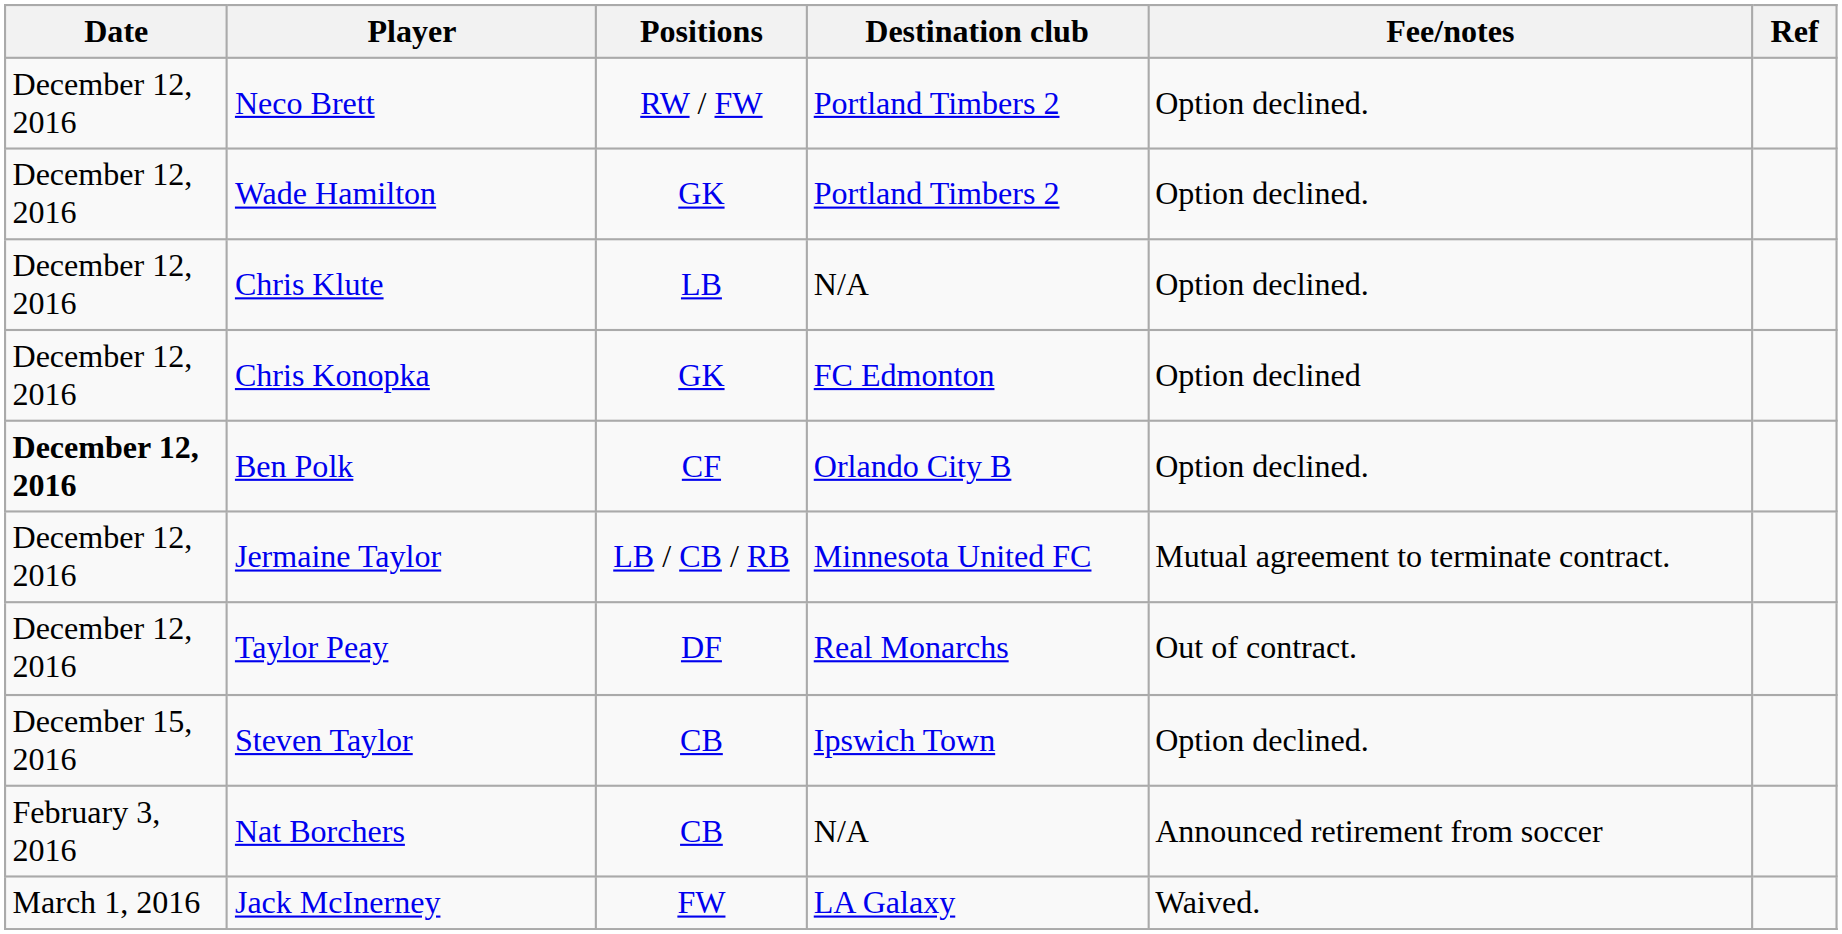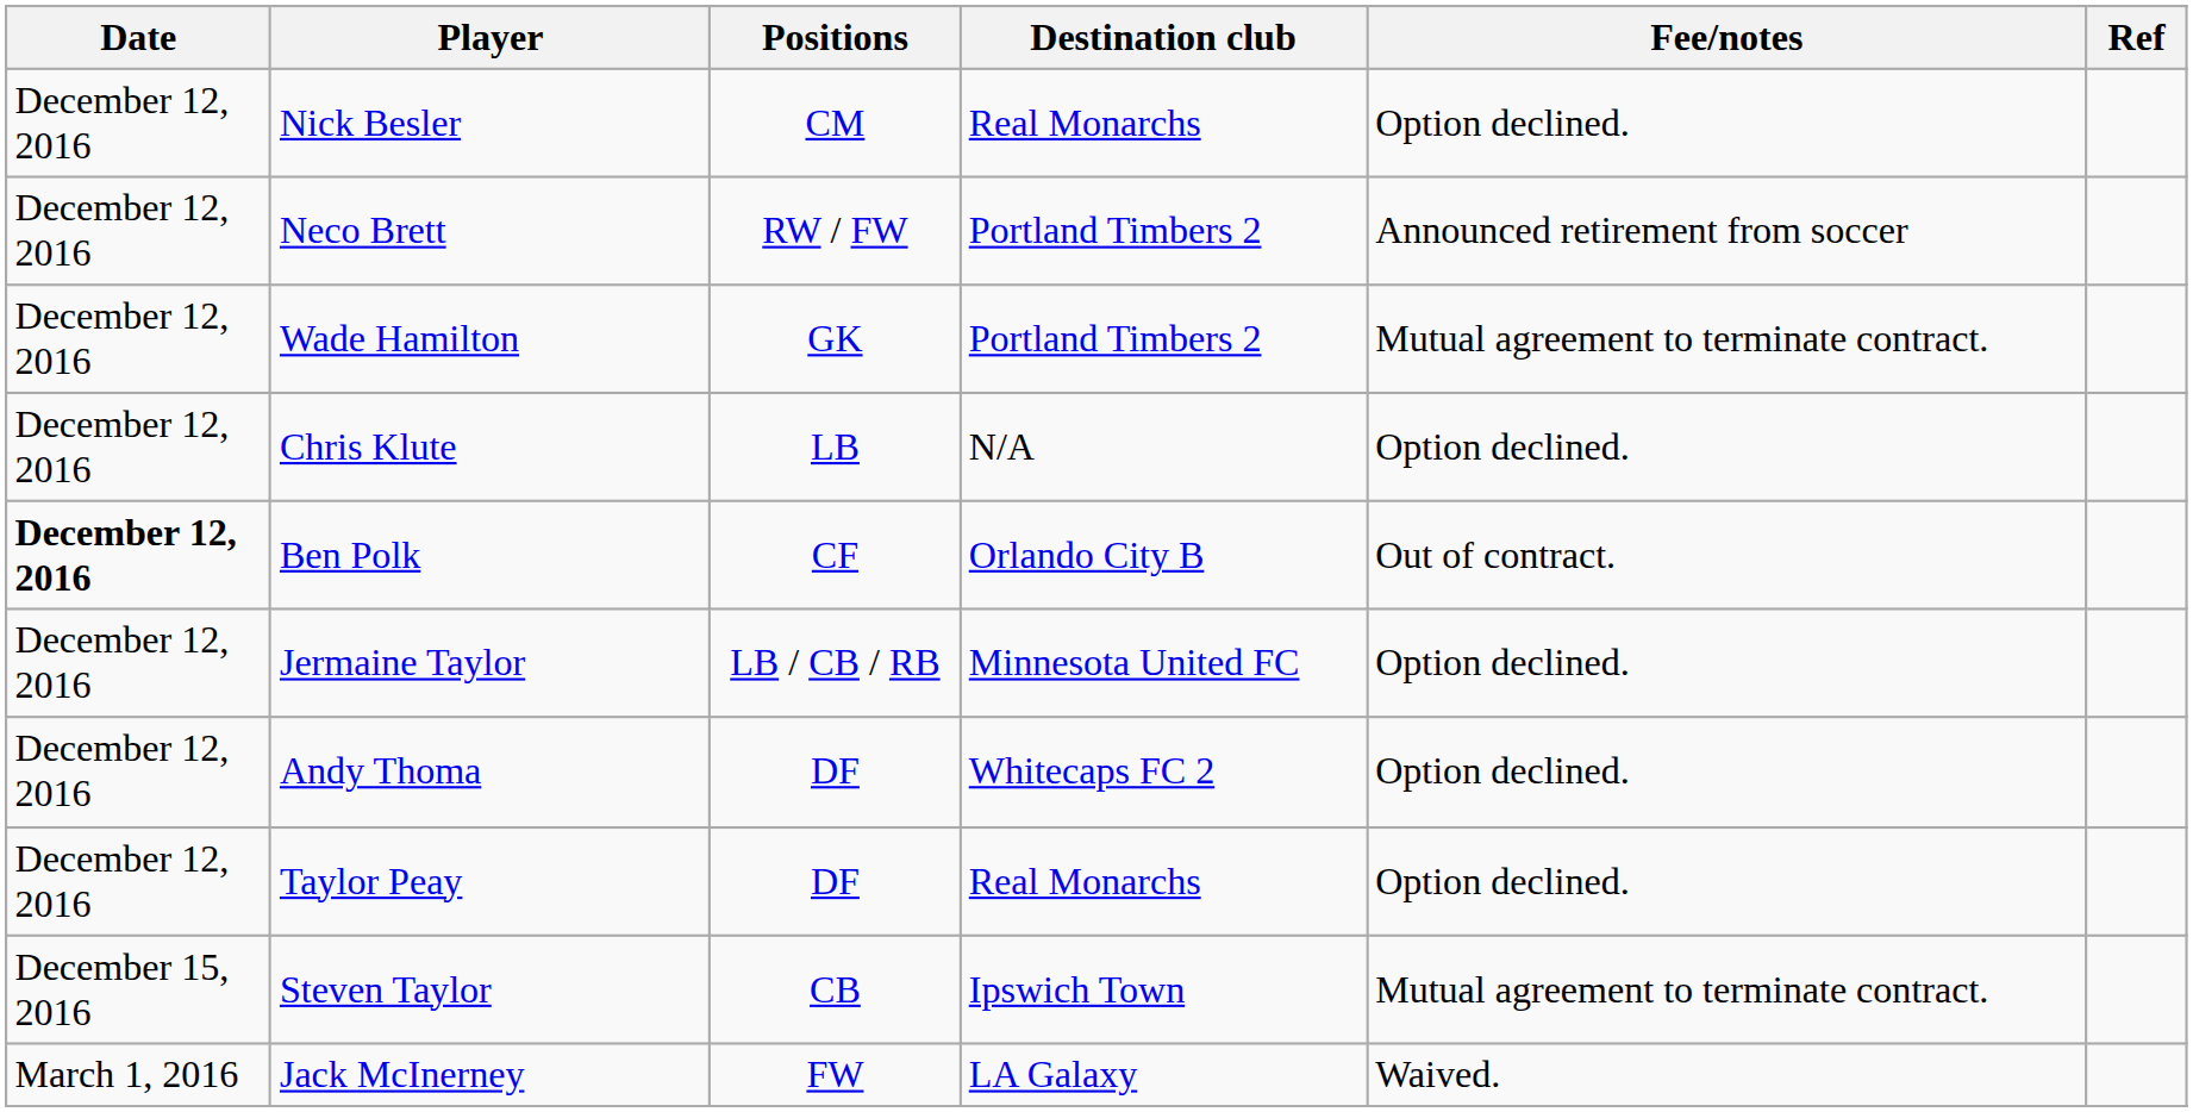+ row: December 12, 2016 | Nick Besler | CM | Real Monarchs | Option declined.
Neco Brett | Fee/notes: Option declined. -> Announced retirement from soccer
Wade Hamilton | Fee/notes: Option declined. -> Mutual agreement to terminate contract.
- row: December 12, 2016 | Chris Konopka | GK | FC Edmonton | Option declined
Ben Polk | Fee/notes: Option declined. -> Out of contract.
Jermaine Taylor | Fee/notes: Mutual agreement to terminate contract. -> Option declined.
+ row: December 12, 2016 | Andy Thoma | DF | Whitecaps FC 2 | Option declined.
Taylor Peay | Fee/notes: Out of contract. -> Option declined.
Steven Taylor | Fee/notes: Option declined. -> Mutual agreement to terminate contract.
- row: February 3, 2016 | Nat Borchers | CB | N/A | Announced retirement from soccer
